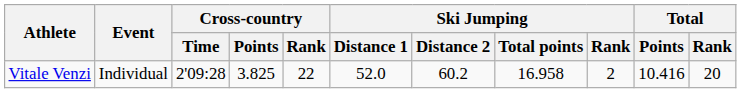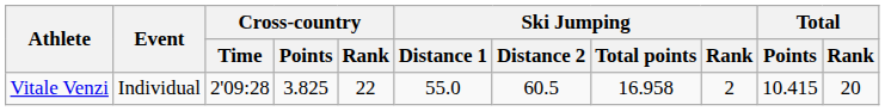Vitale Venzi | Ski Jumping / Distance 1: 52.0 -> 55.0
Vitale Venzi | Ski Jumping / Distance 2: 60.2 -> 60.5
Vitale Venzi | Total / Points: 10.416 -> 10.415
